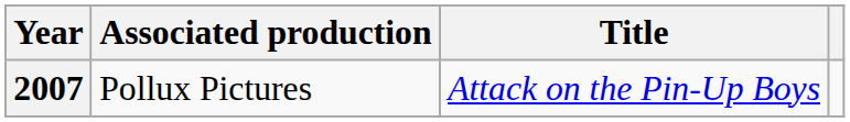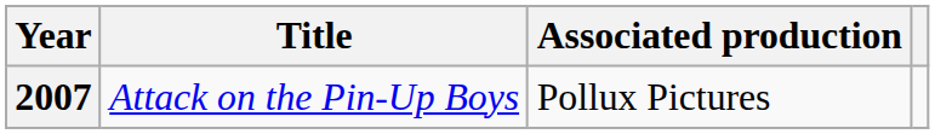columns swapped: Title <-> Associated production
